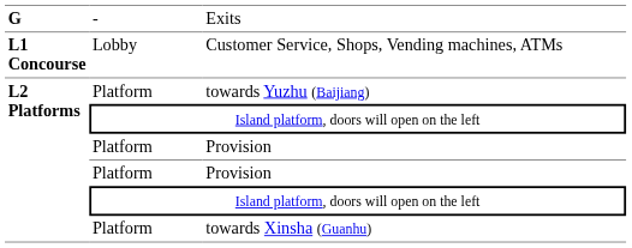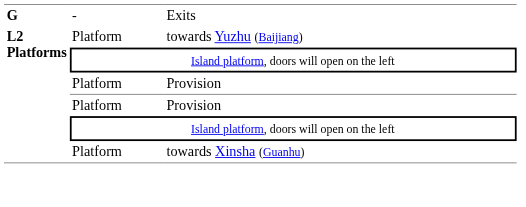- row: L1 Concourse | Lobby | Customer Service, Shops, Vending machines, ATMs
